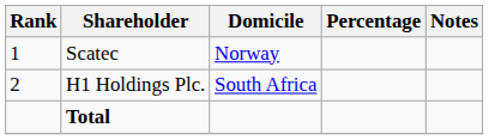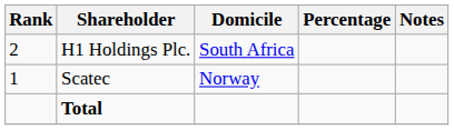rows swapped: Scatec <-> H1 Holdings Plc.
